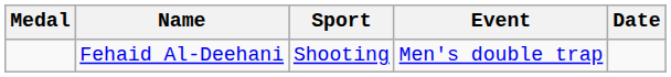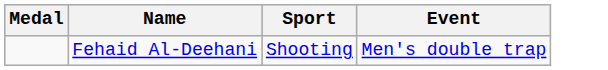- column: Date
